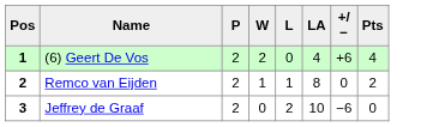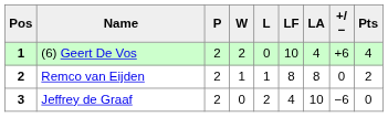+ column: LF | 10 | 8 | 4
